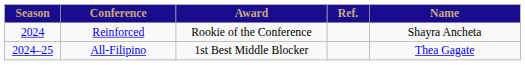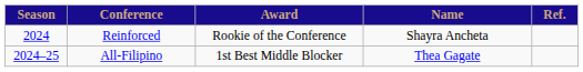columns swapped: Name <-> Ref.
